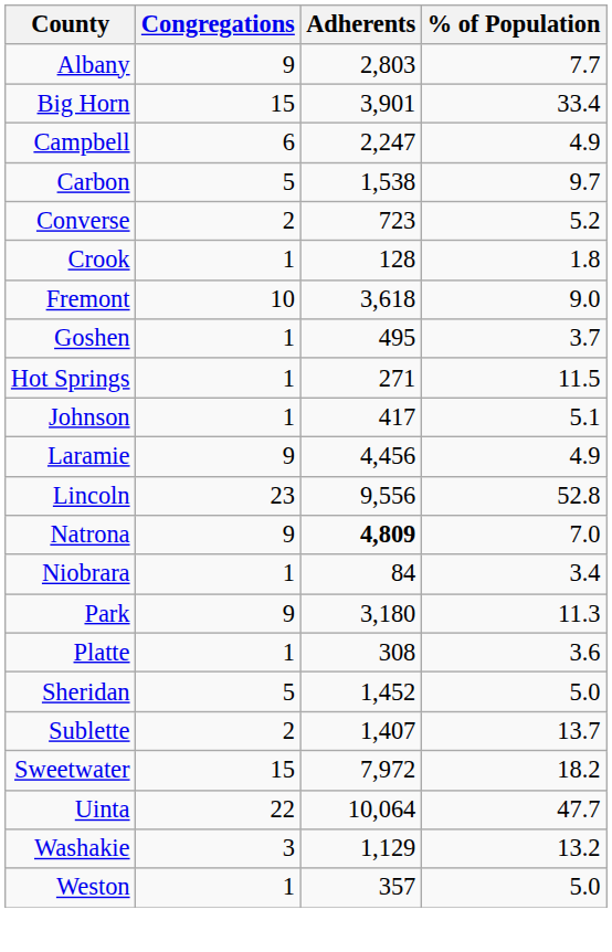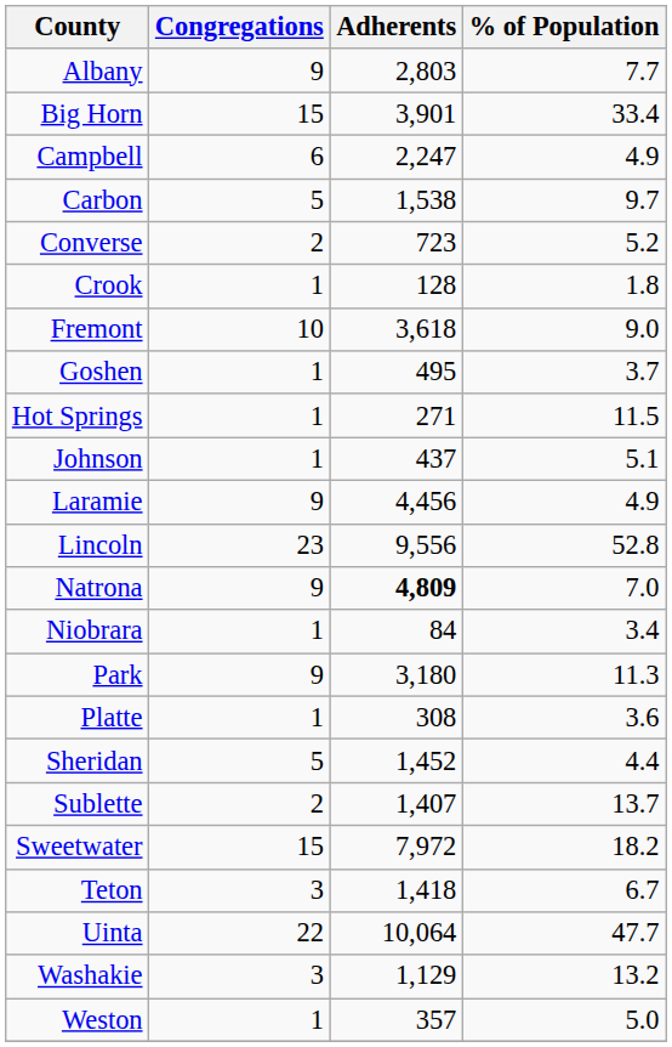Johnson | Adherents: 417 -> 437
Sheridan | % of Population: 5.0 -> 4.4
+ row: Teton | 3 | 1,418 | 6.7
